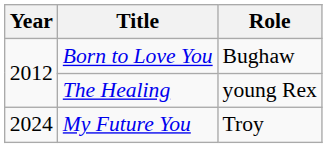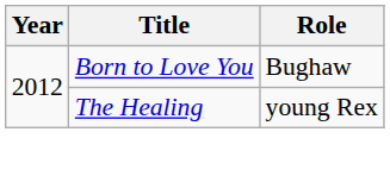- row: 2024 | My Future You | Troy
